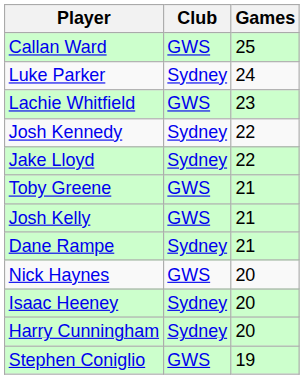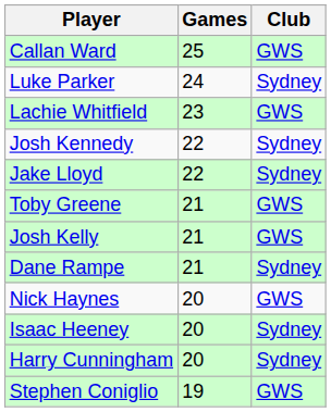columns swapped: Club <-> Games
